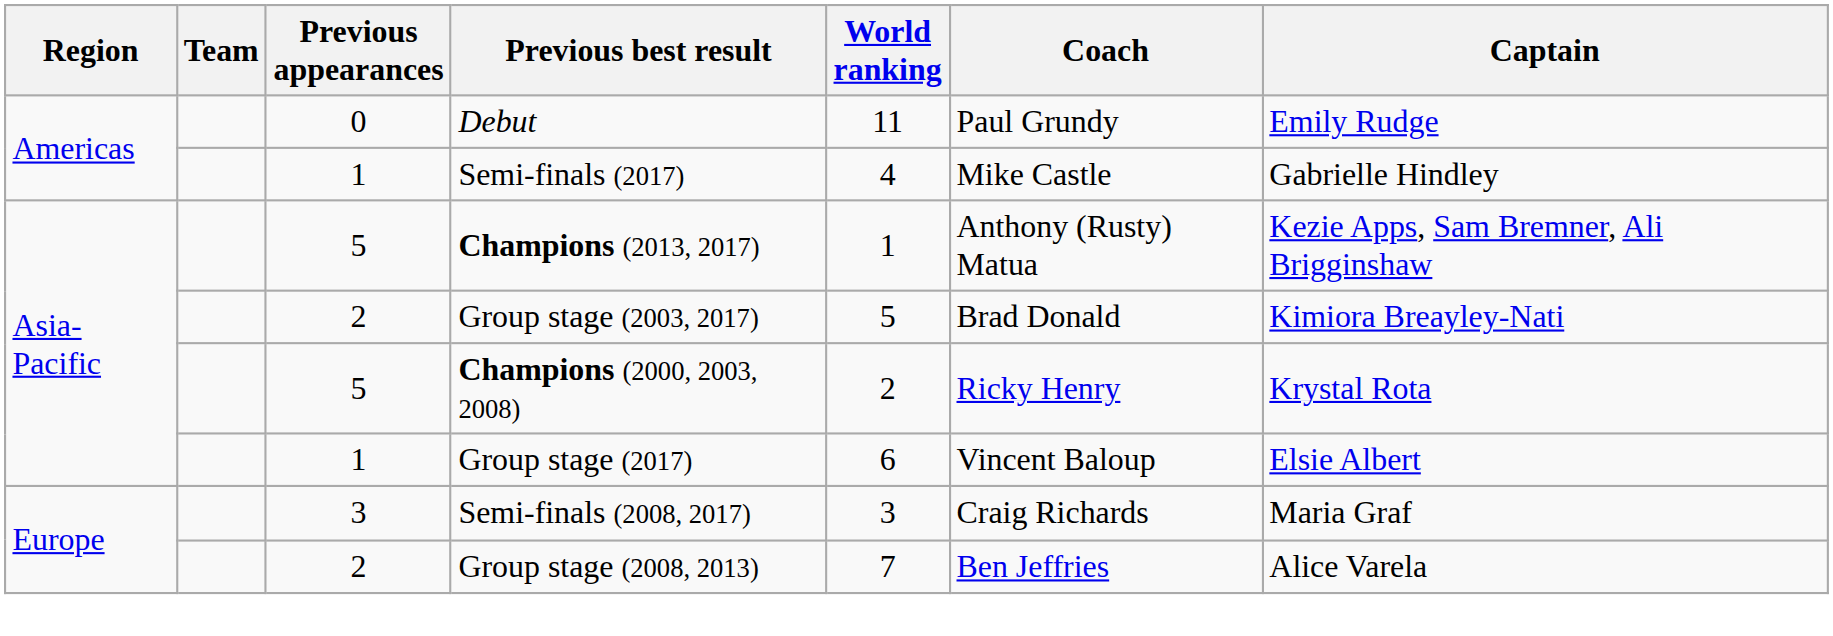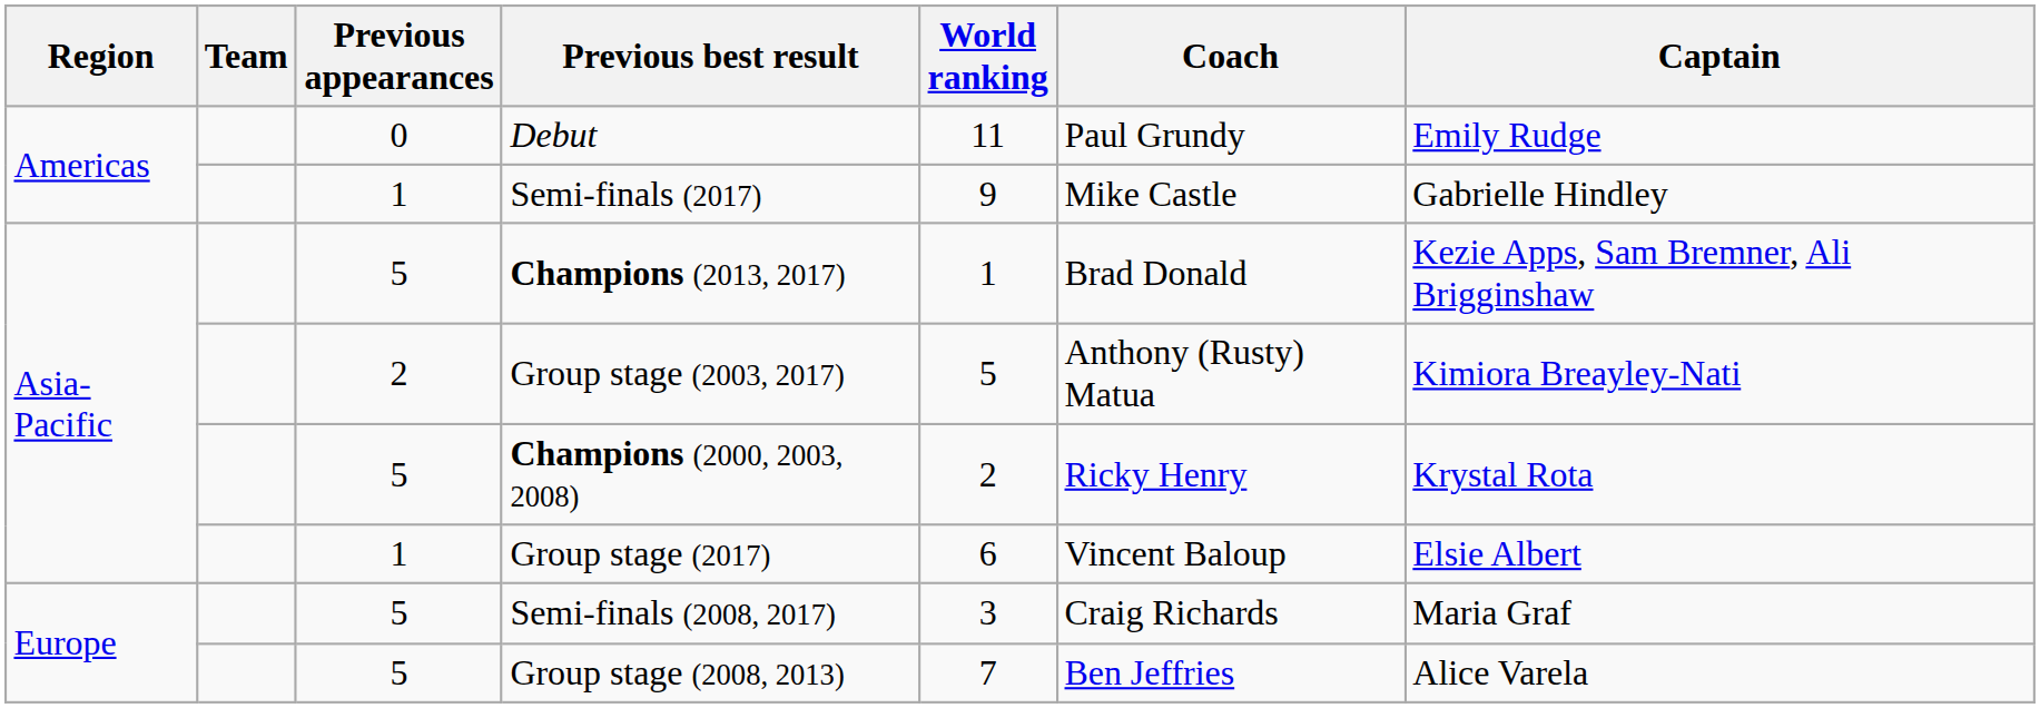Semi-finals (2017) | World ranking: 4 -> 9
Champions (2013, 2017) | Coach: Anthony (Rusty) Matua -> Brad Donald
Group stage (2003, 2017) | Coach: Brad Donald -> Anthony (Rusty) Matua
Semi-finals (2008, 2017) | Previous appearances: 3 -> 5
Group stage (2008, 2013) | Previous appearances: 2 -> 5
